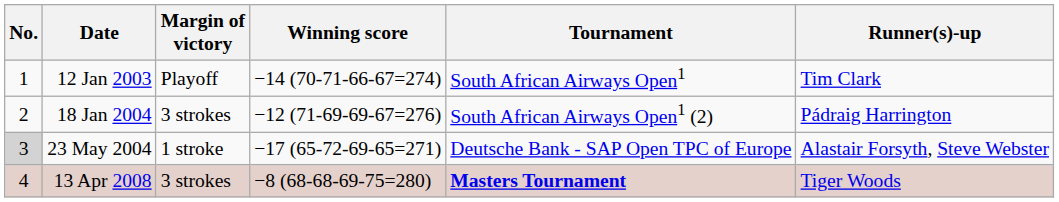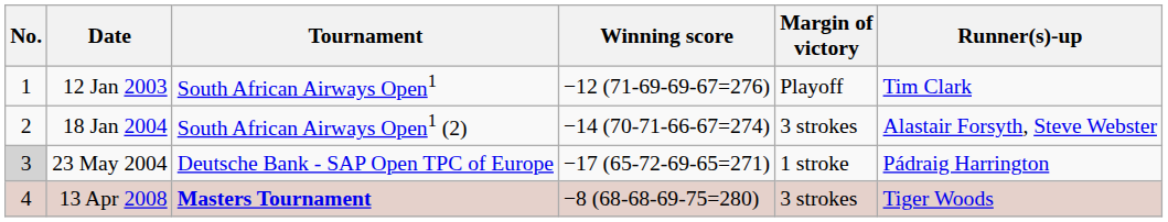columns swapped: Tournament <-> Margin of victory
12 Jan 2003 | Winning score: −14 (70-71-66-67=274) -> −12 (71-69-69-67=276)
18 Jan 2004 | Winning score: −12 (71-69-69-67=276) -> −14 (70-71-66-67=274)
18 Jan 2004 | Runner(s)-up: Pádraig Harrington -> Alastair Forsyth, Steve Webster
23 May 2004 | Runner(s)-up: Alastair Forsyth, Steve Webster -> Pádraig Harrington
